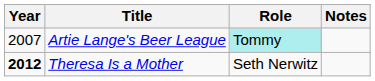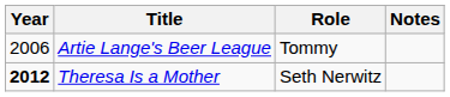Artie Lange's Beer League | Year: 2007 -> 2006
Artie Lange's Beer League | Role: paleturquoise background -> no background
